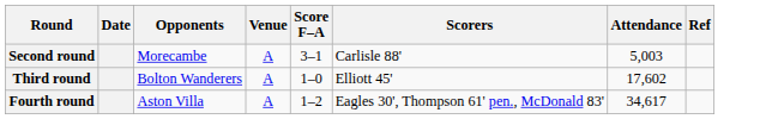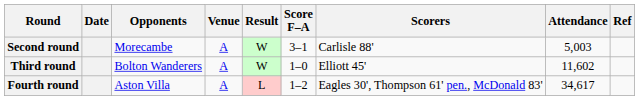+ column: Result | W | W | L
Third round | Attendance: 17,602 -> 11,602
